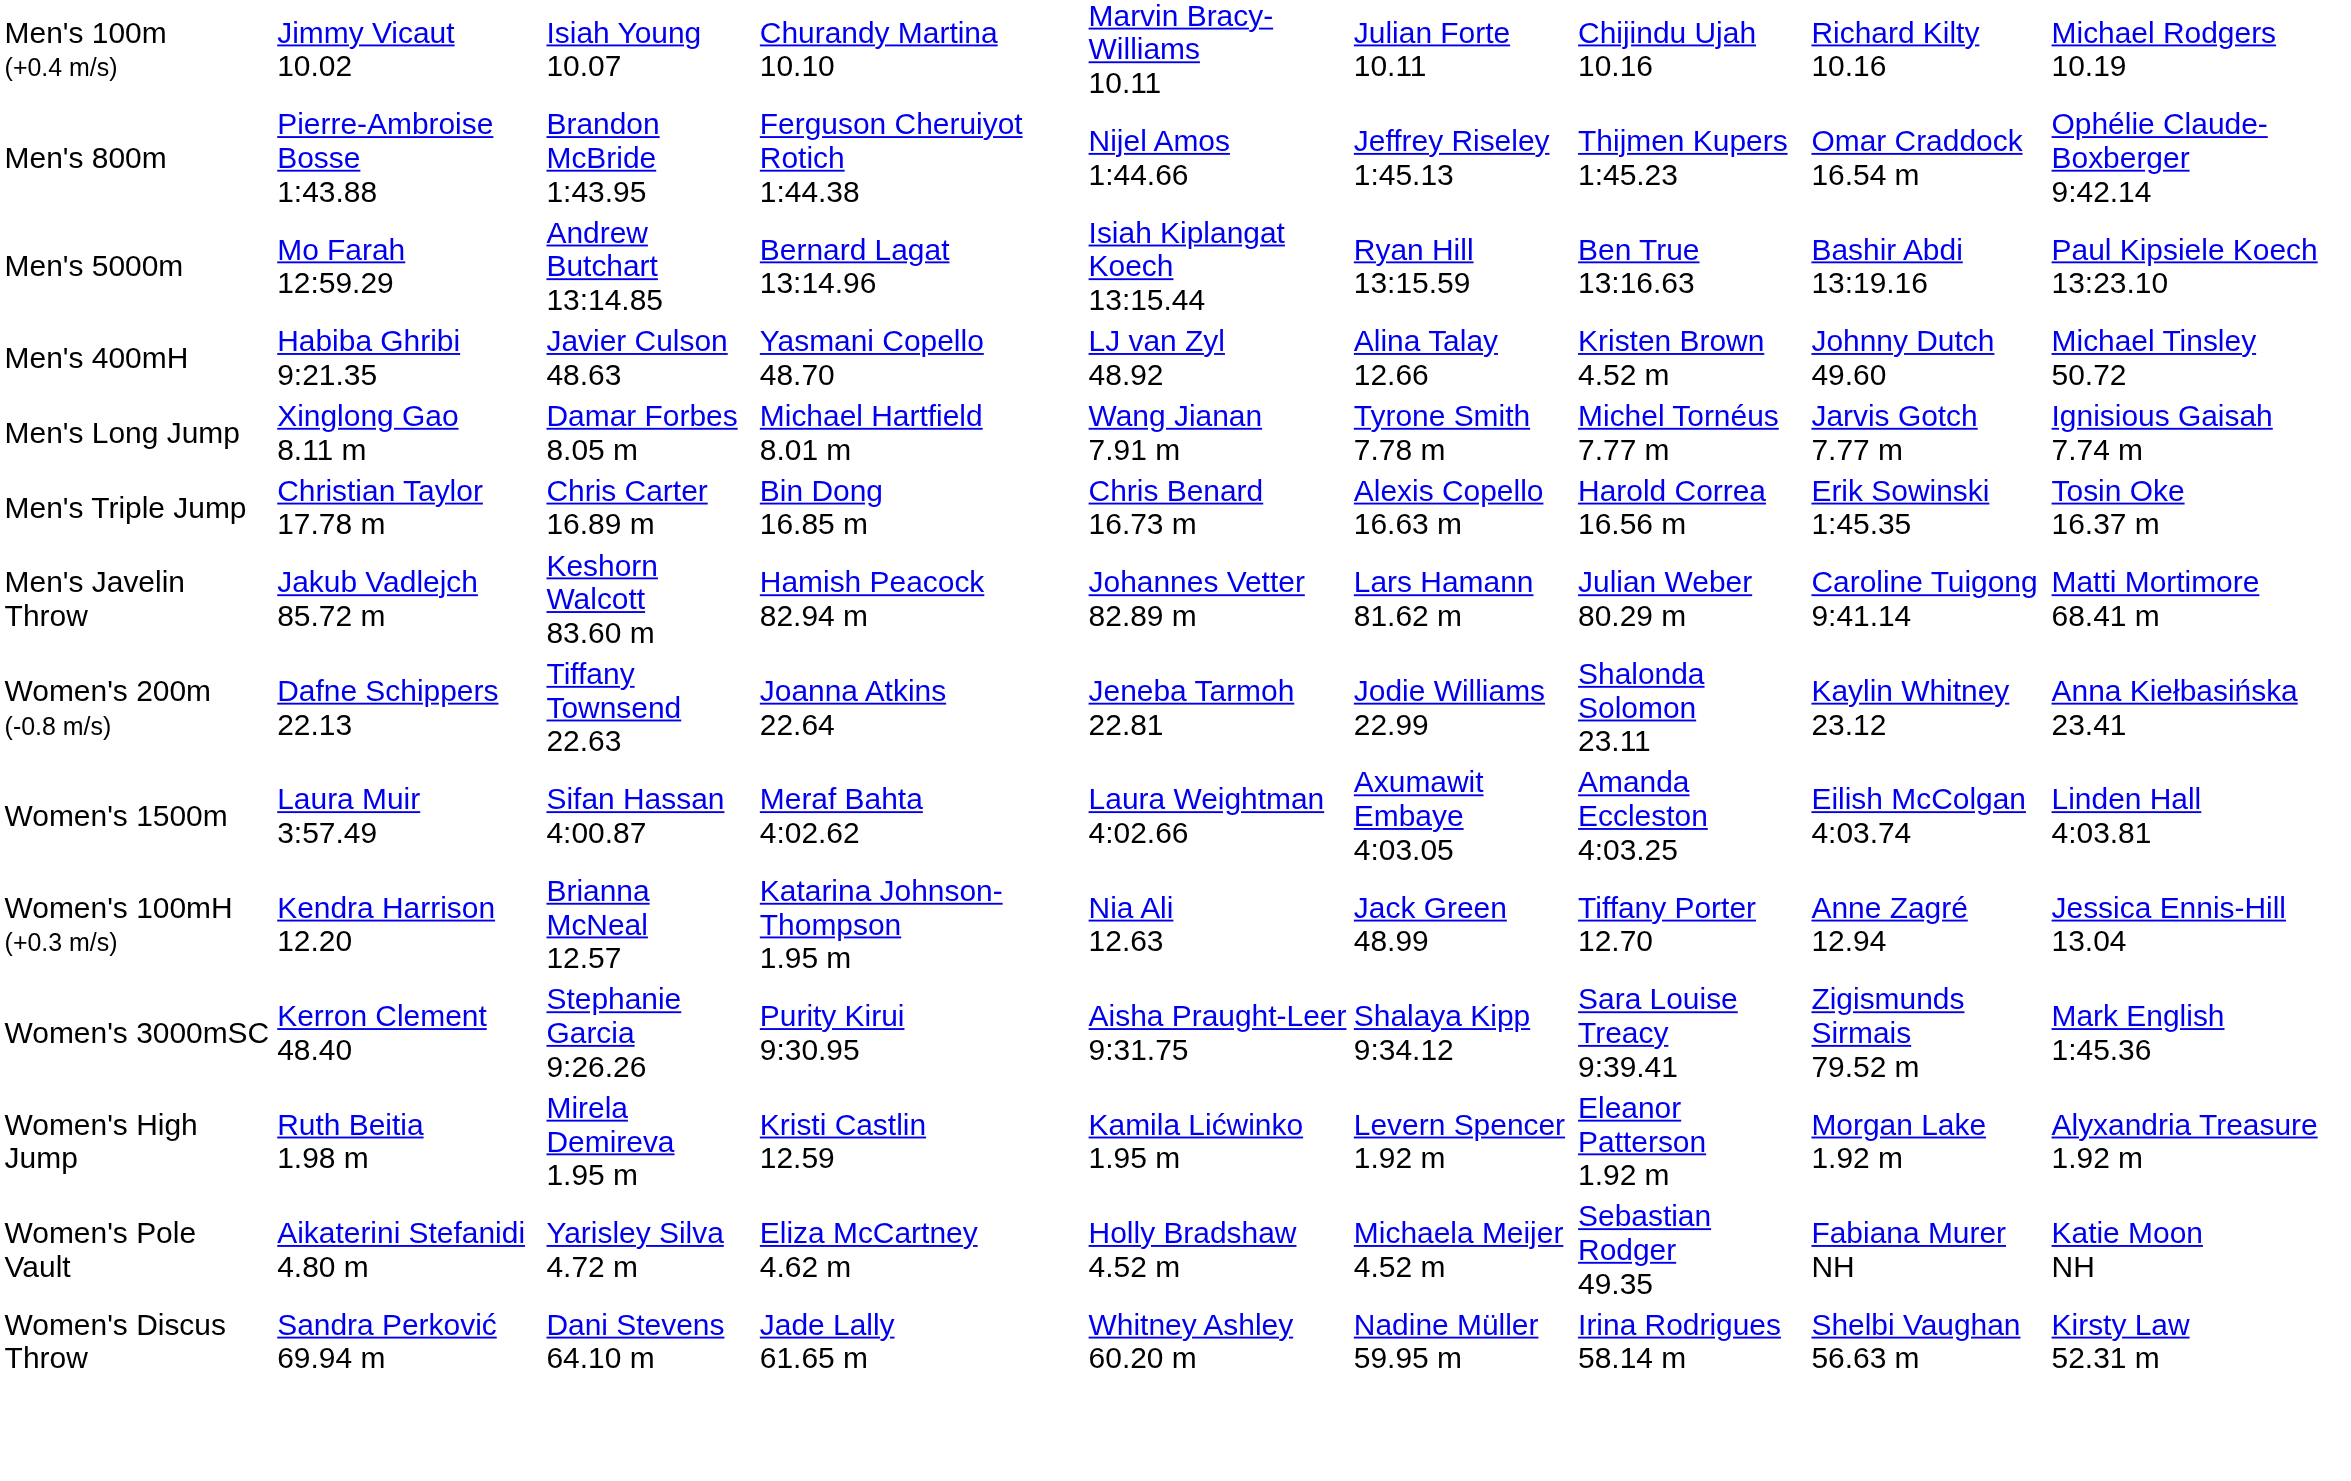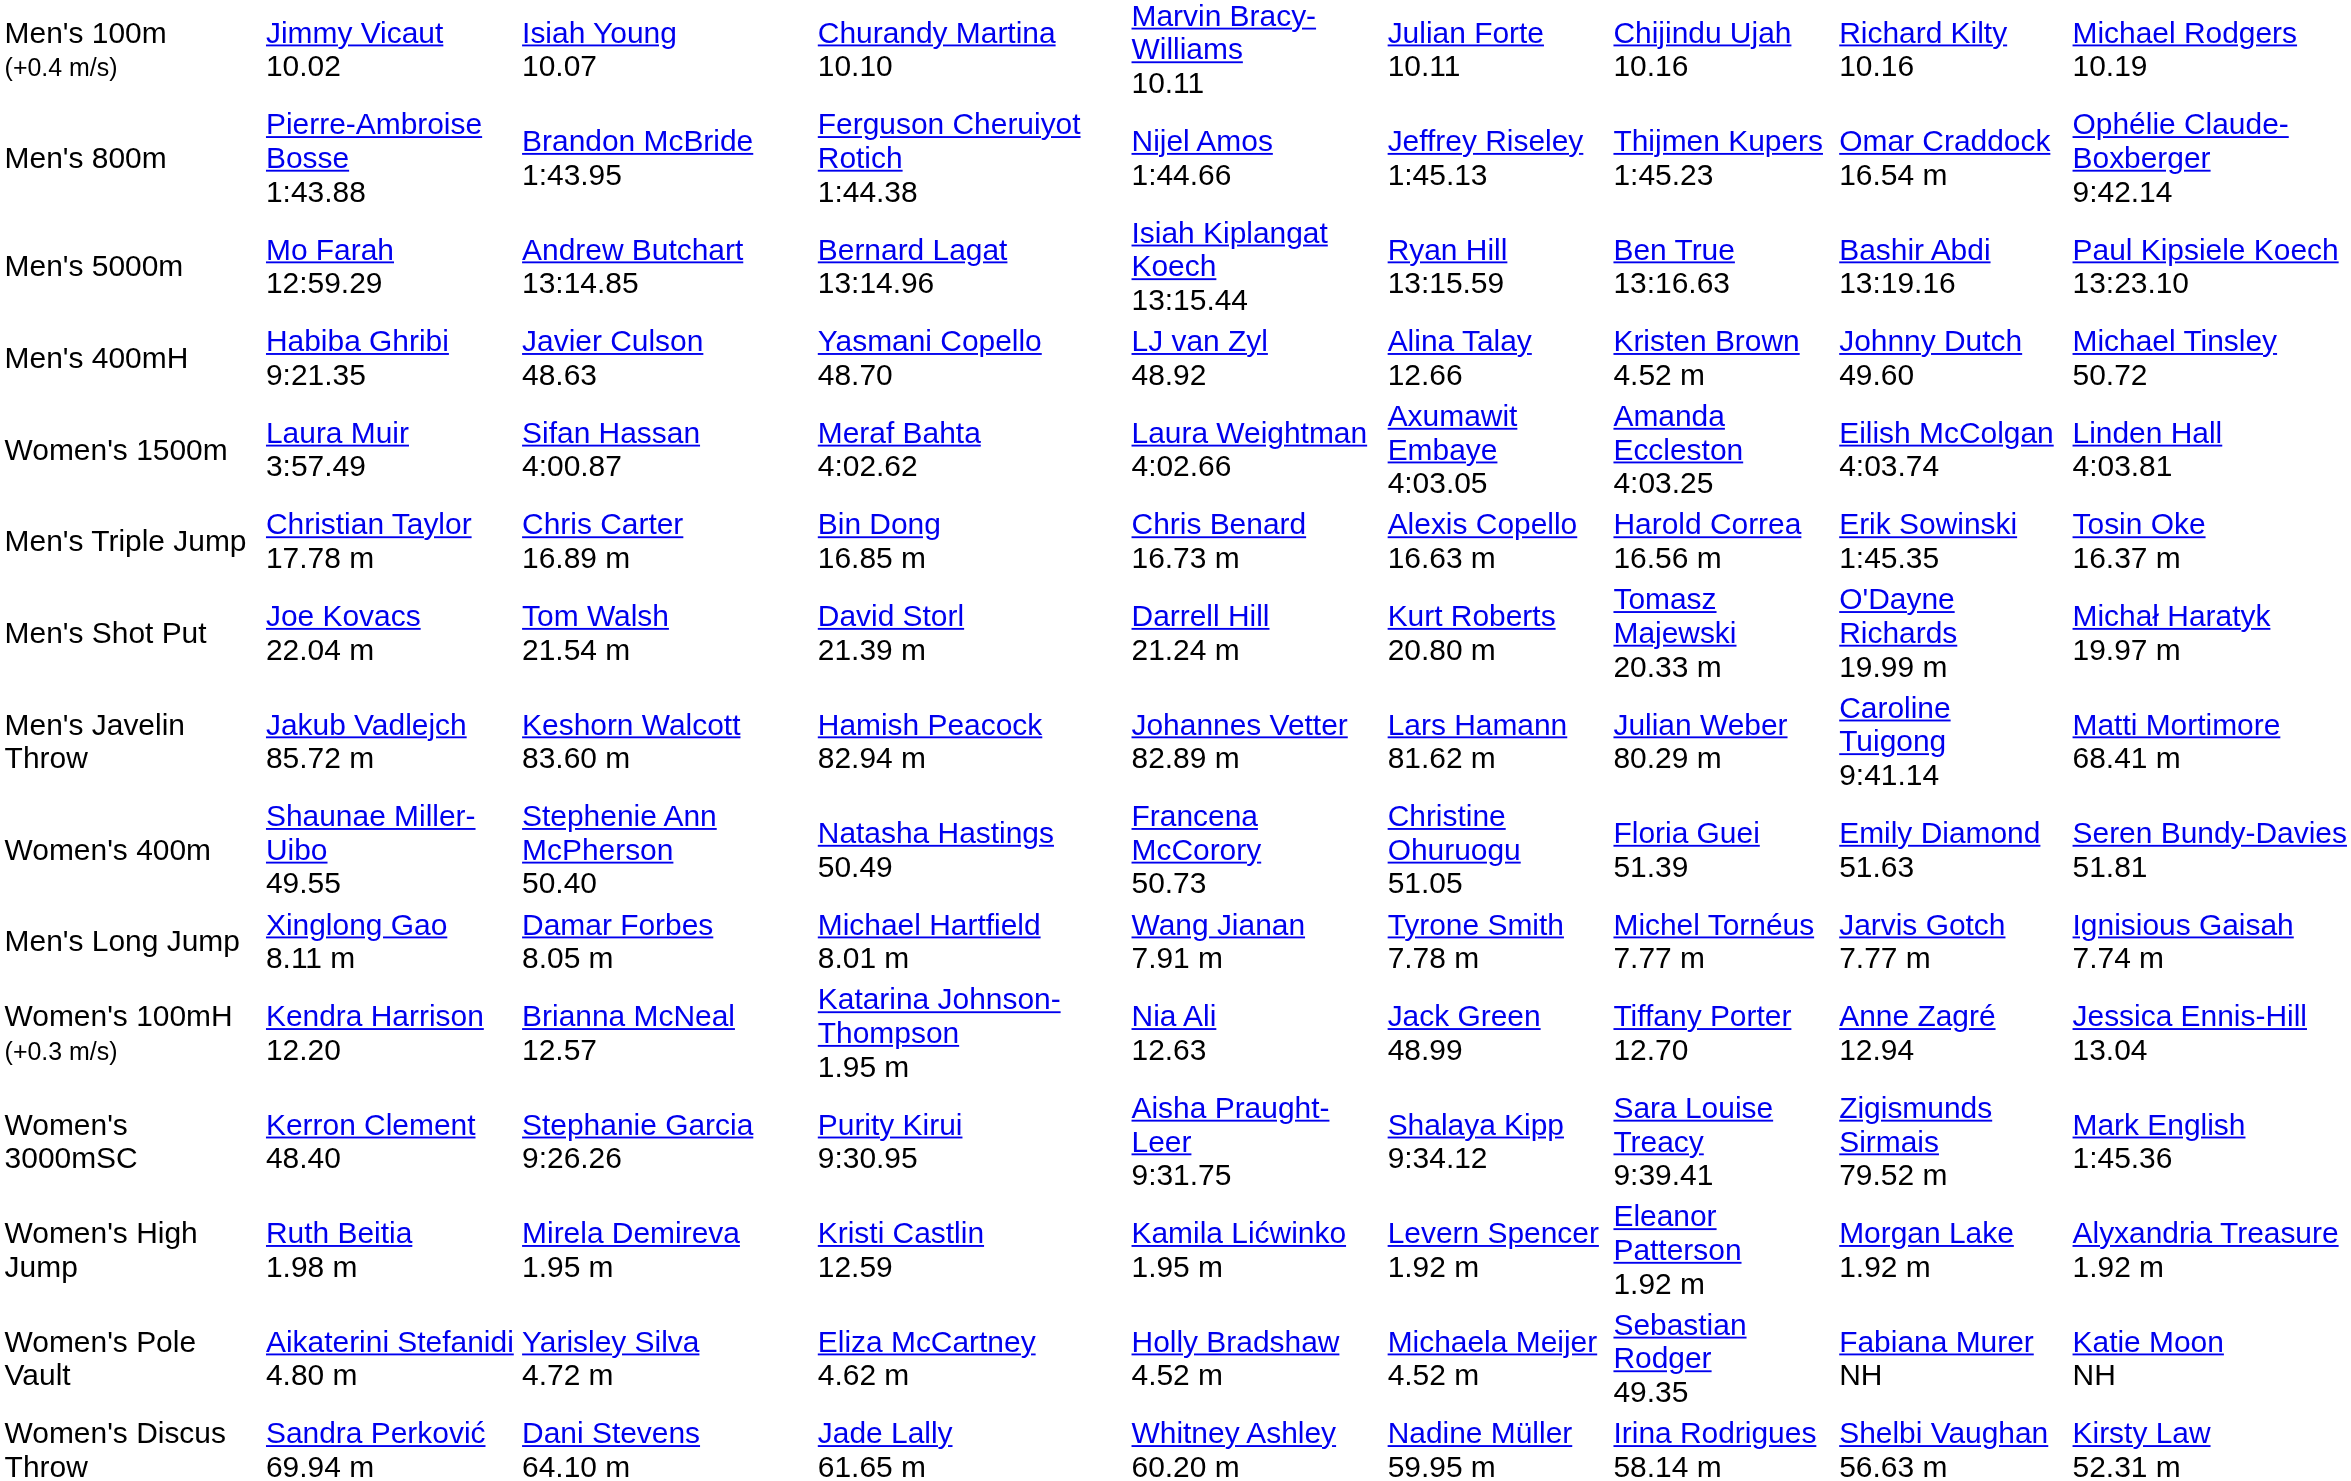rows swapped: Men's Long Jump <-> Women's 1500m
+ row: Men's Shot Put | Joe Kovacs 22.04 m | Tom Walsh 21.54 m | David Storl 21.39 m | Darrell Hill 21.24 m | Kurt Roberts 20.80 m | Tomasz Majewski 20.33 m | O'Dayne Richards 19.99 m | Michał Haratyk 19.97 m
- row: Women's 200m (-0.8 m/s) | Dafne Schippers 22.13 | Tiffany Townsend 22.63 | Joanna Atkins 22.64 | Jeneba Tarmoh 22.81 | Jodie Williams 22.99 | Shalonda Solomon 23.11 | Kaylin Whitney 23.12 | Anna Kiełbasińska 23.41
+ row: Women's 400m | Shaunae Miller-Uibo 49.55 | Stephenie Ann McPherson 50.40 | Natasha Hastings 50.49 | Francena McCorory 50.73 | Christine Ohuruogu 51.05 | Floria Guei 51.39 | Emily Diamond 51.63 | Seren Bundy-Davies 51.81
